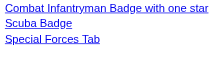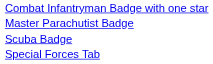+ row: Master Parachutist Badge
